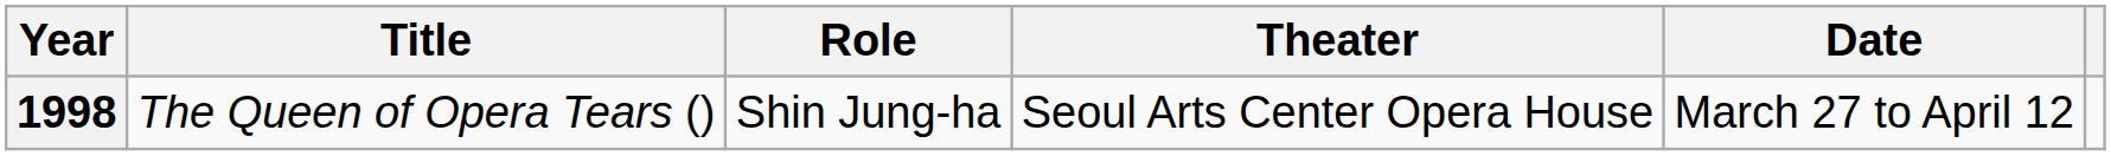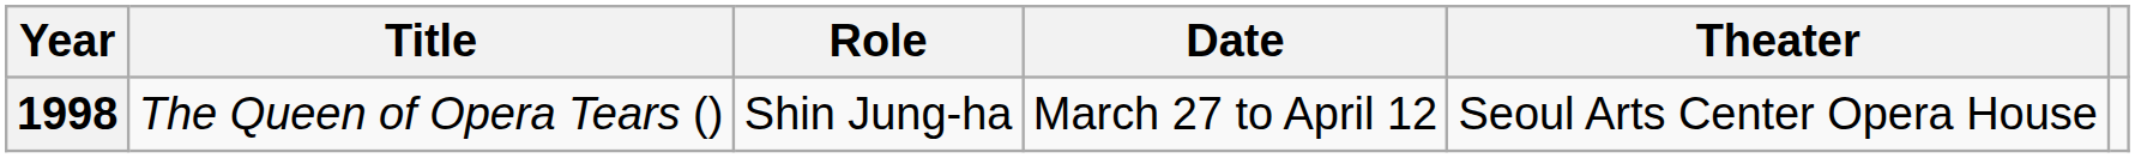columns swapped: Theater <-> Date
